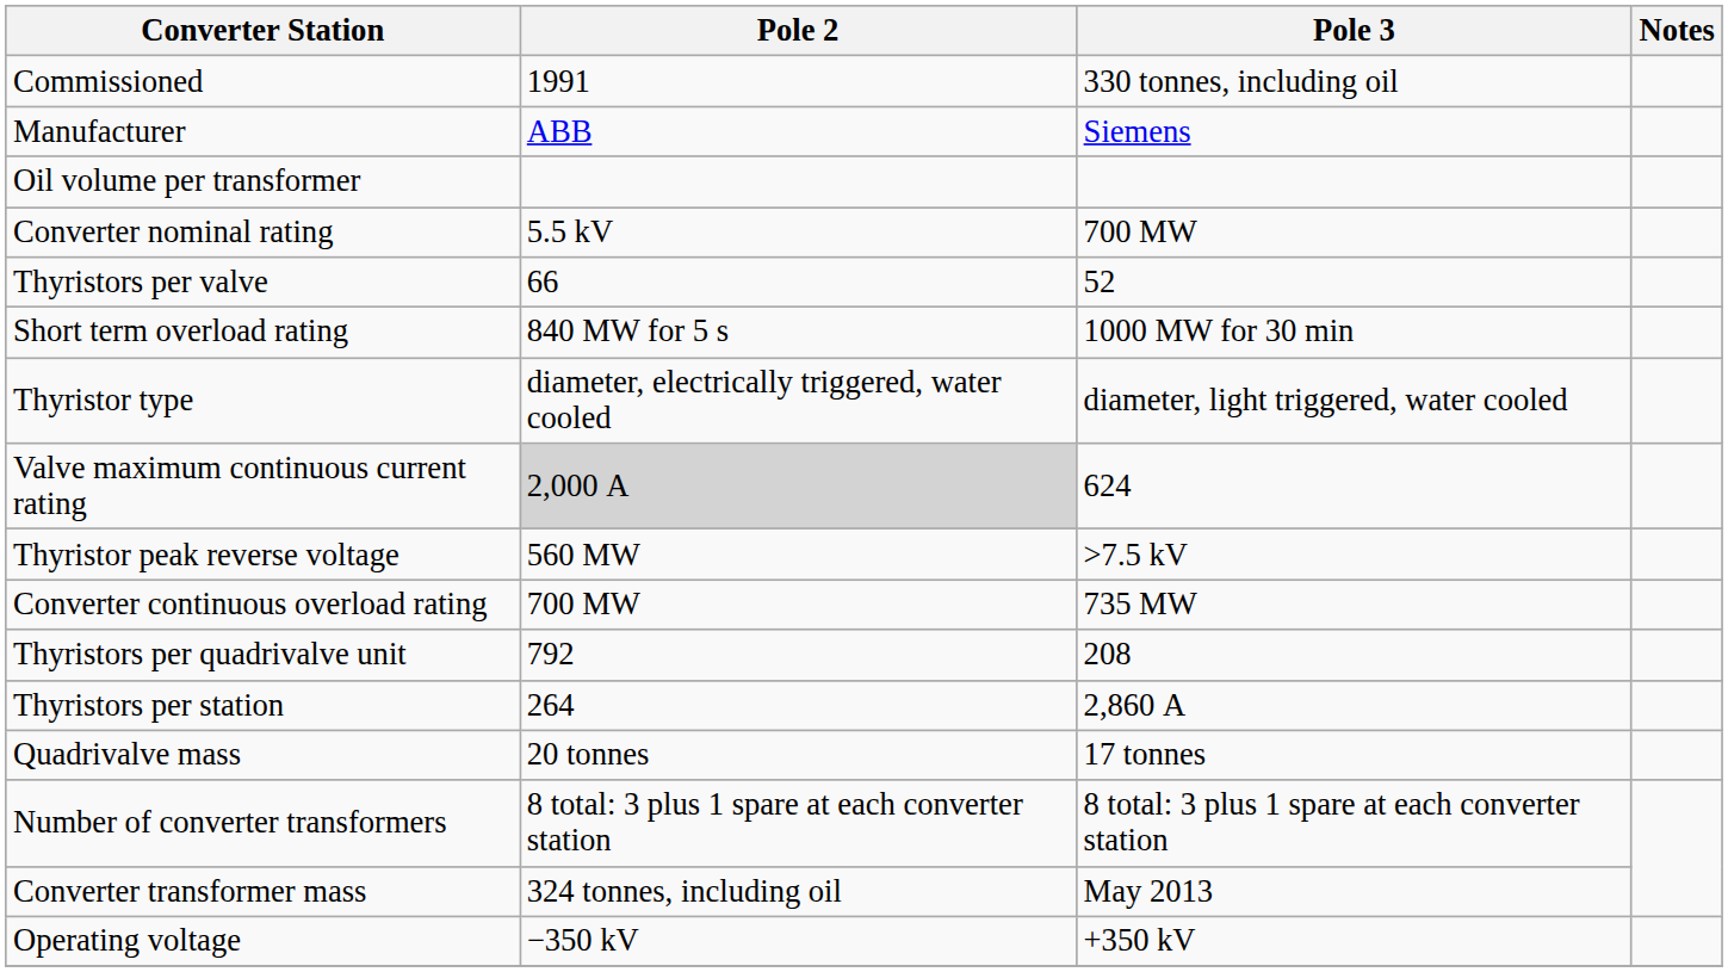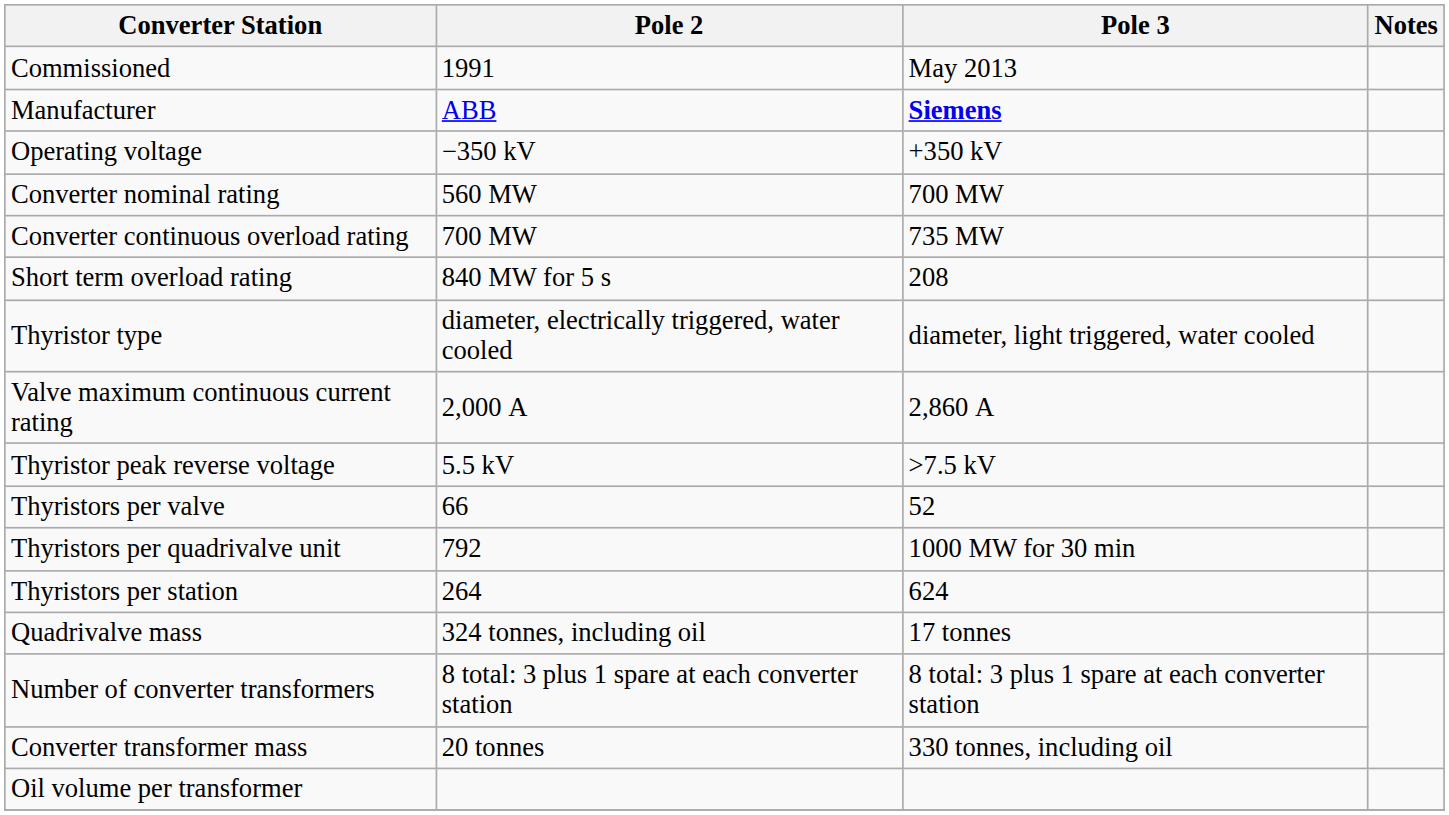Commissioned | Pole 3: 330 tonnes, including oil -> May 2013
Manufacturer | Pole 3: normal -> bold
rows swapped: Operating voltage <-> Oil volume per transformer
Converter nominal rating | Pole 2: 5.5 kV -> 560 MW
rows swapped: Converter continuous overload rating <-> Thyristors per valve
Short term overload rating | Pole 3: 1000 MW for 30 min -> 208
Valve maximum continuous current rating | Pole 2: lightgrey background -> no background
Valve maximum continuous current rating | Pole 3: 624 -> 2,860 A
Thyristor peak reverse voltage | Pole 2: 560 MW -> 5.5 kV
Thyristors per quadrivalve unit | Pole 3: 208 -> 1000 MW for 30 min
Thyristors per station | Pole 3: 2,860 A -> 624
Quadrivalve mass | Pole 2: 20 tonnes -> 324 tonnes, including oil
Converter transformer mass | Pole 2: 324 tonnes, including oil -> 20 tonnes
Converter transformer mass | Pole 3: May 2013 -> 330 tonnes, including oil
